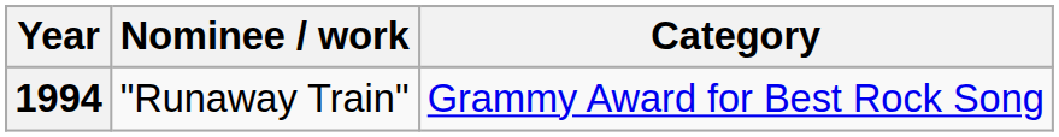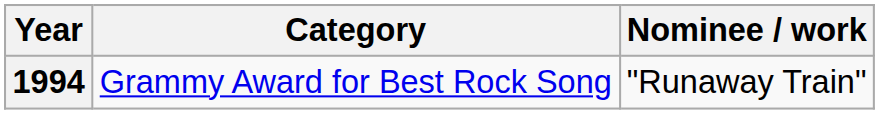columns swapped: Nominee / work <-> Category
